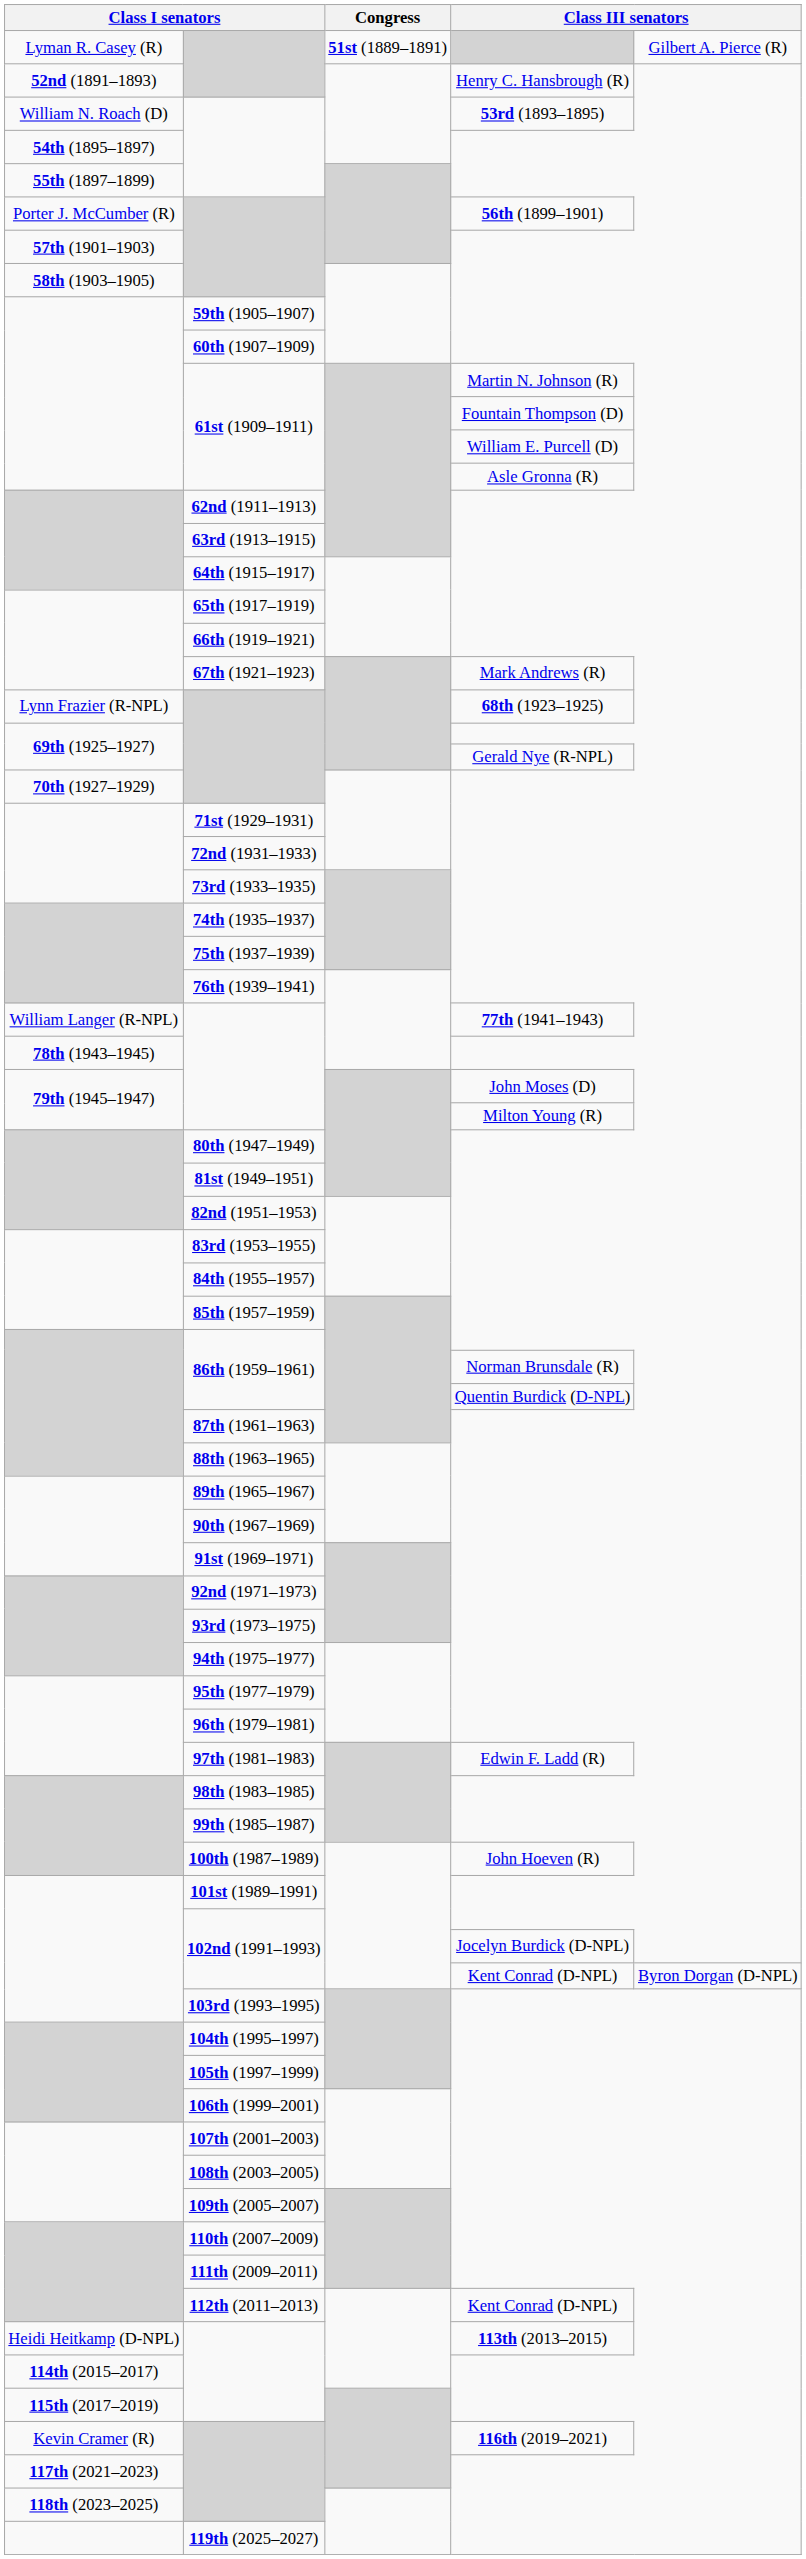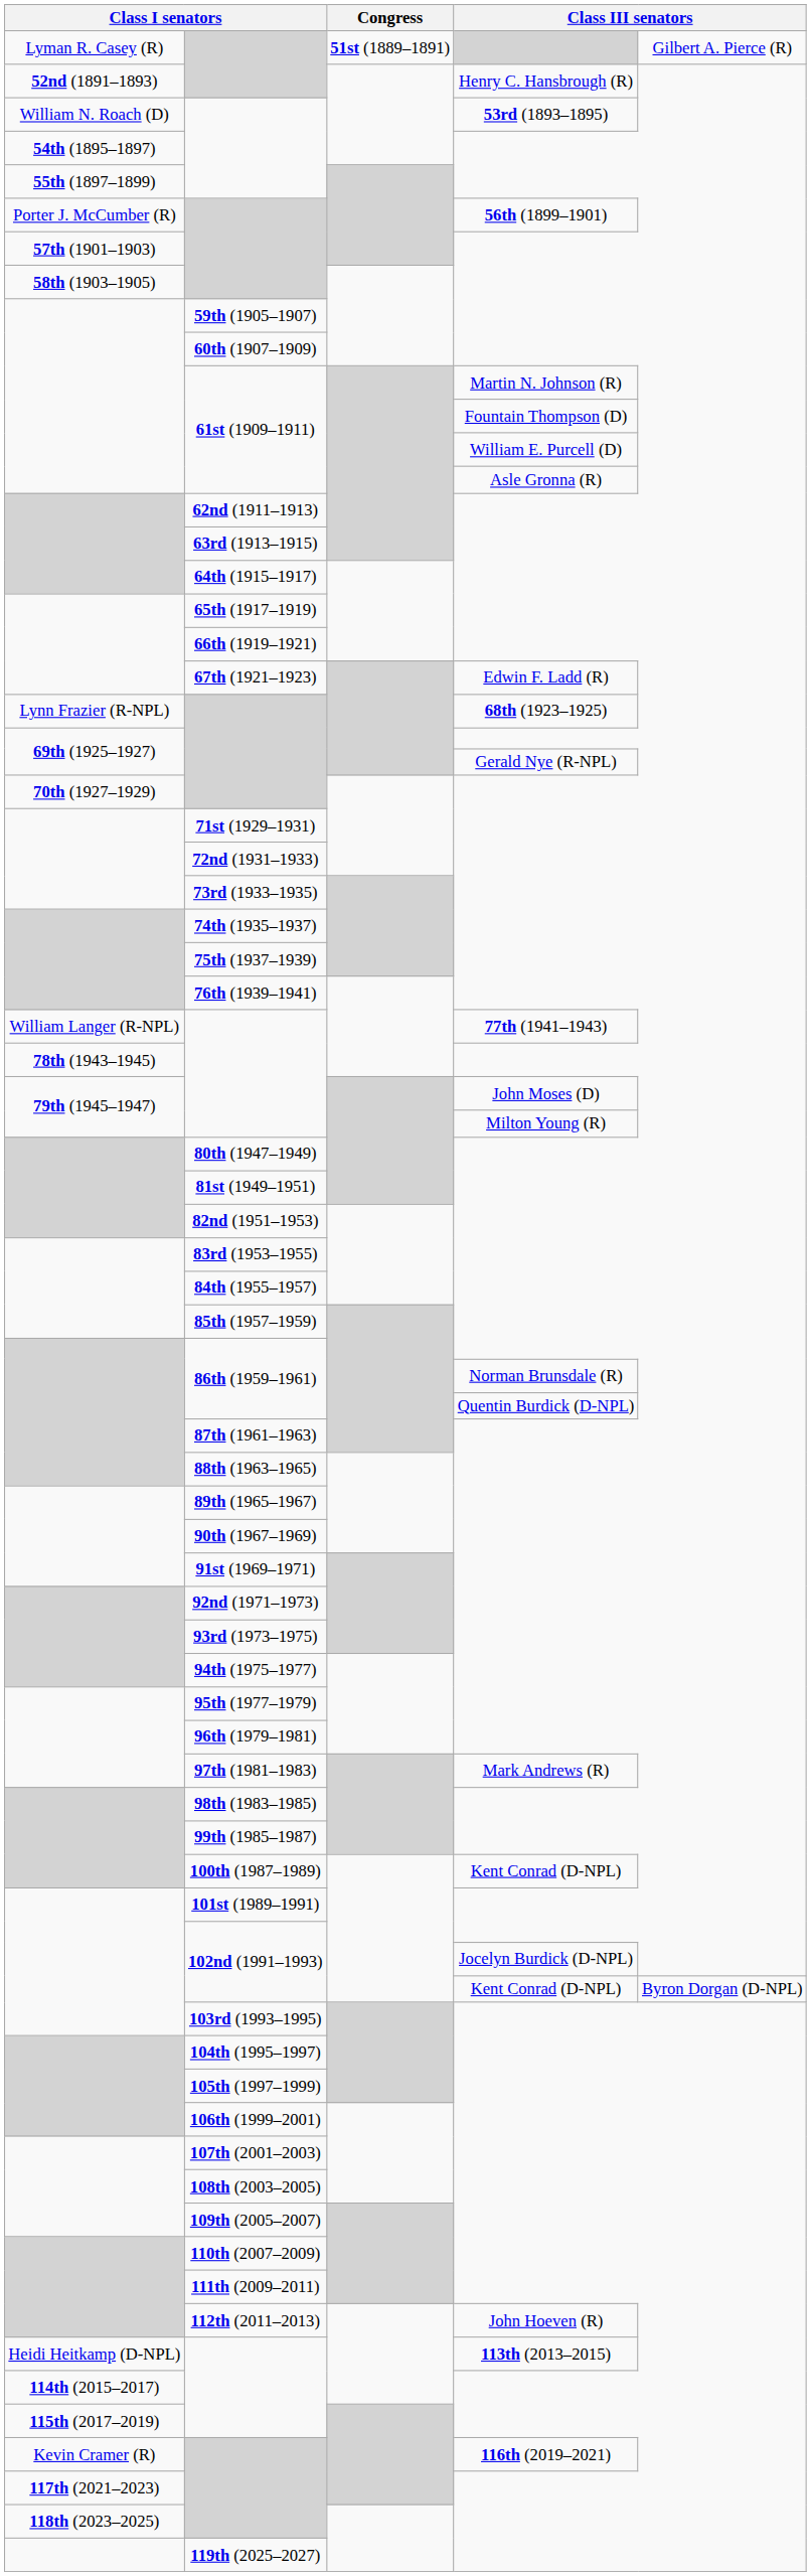67th (1921–1923) | column 4: Mark Andrews (R) -> Edwin F. Ladd (R)
97th (1981–1983) | column 4: Edwin F. Ladd (R) -> Mark Andrews (R)
100th (1987–1989) | column 4: John Hoeven (R) -> Kent Conrad (D-NPL)
112th (2011–2013) | column 4: Kent Conrad (D-NPL) -> John Hoeven (R)
